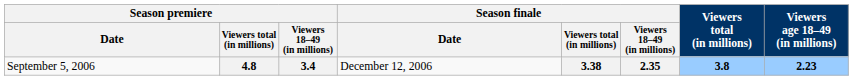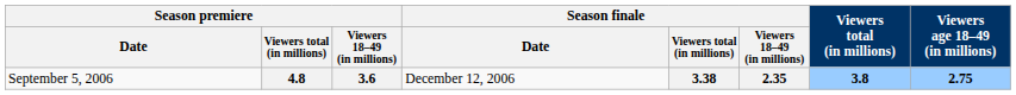4.8 | Season premiere / Viewers 18–49 (in millions): 3.4 -> 3.6
4.8 | Viewers age 18–49 (in millions): 2.23 -> 2.75
